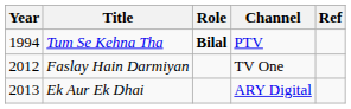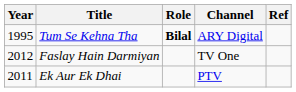Tum Se Kehna Tha | Year: 1994 -> 1995
Tum Se Kehna Tha | Channel: PTV -> ARY Digital
Ek Aur Ek Dhai | Year: 2013 -> 2011
Ek Aur Ek Dhai | Channel: ARY Digital -> PTV
